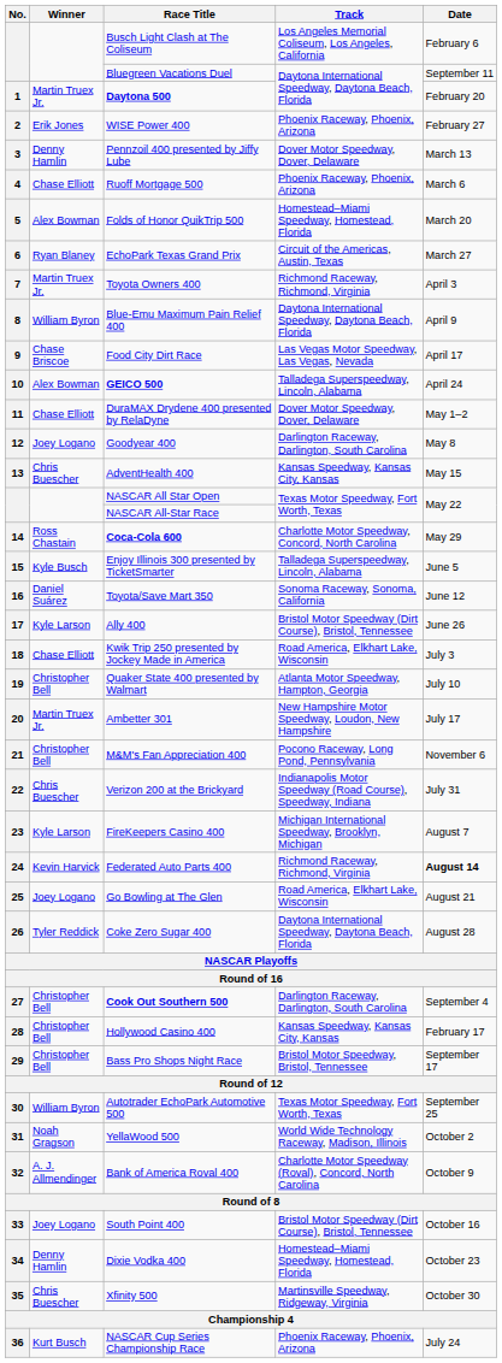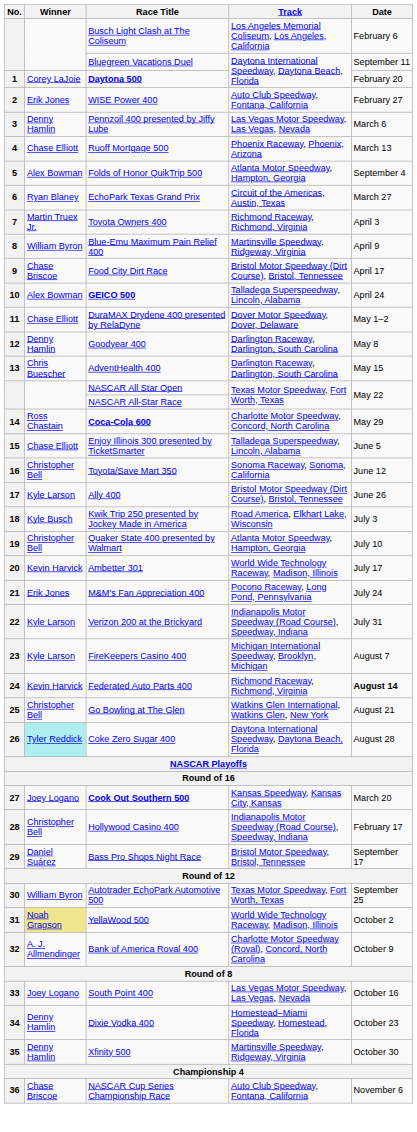Daytona 500 | Winner: Martin Truex Jr. -> Corey LaJoie
WISE Power 400 | Track: Phoenix Raceway, Phoenix, Arizona -> Auto Club Speedway, Fontana, California
Pennzoil 400 presented by Jiffy Lube | Track: Dover Motor Speedway, Dover, Delaware -> Las Vegas Motor Speedway, Las Vegas, Nevada
Pennzoil 400 presented by Jiffy Lube | Date: March 13 -> March 6
Ruoff Mortgage 500 | Date: March 6 -> March 13
Folds of Honor QuikTrip 500 | Track: Homestead–Miami Speedway, Homestead, Florida -> Atlanta Motor Speedway, Hampton, Georgia
Folds of Honor QuikTrip 500 | Date: March 20 -> September 4
Blue-Emu Maximum Pain Relief 400 | Track: Daytona International Speedway, Daytona Beach, Florida -> Martinsville Speedway, Ridgeway, Virginia
Food City Dirt Race | Track: Las Vegas Motor Speedway, Las Vegas, Nevada -> Bristol Motor Speedway (Dirt Course), Bristol, Tennessee
Goodyear 400 | Winner: Joey Logano -> Denny Hamlin
AdventHealth 400 | Track: Kansas Speedway, Kansas City, Kansas -> Darlington Raceway, Darlington, South Carolina
Enjoy Illinois 300 presented by TicketSmarter | Winner: Kyle Busch -> Chase Elliott
Toyota/Save Mart 350 | Winner: Daniel Suárez -> Christopher Bell
Kwik Trip 250 presented by Jockey Made in America | Winner: Chase Elliott -> Kyle Busch
Ambetter 301 | Winner: Martin Truex Jr. -> Kevin Harvick
Ambetter 301 | Track: New Hampshire Motor Speedway, Loudon, New Hampshire -> World Wide Technology Raceway, Madison, Illinois
M&M's Fan Appreciation 400 | Winner: Christopher Bell -> Erik Jones
M&M's Fan Appreciation 400 | Date: November 6 -> July 24
Verizon 200 at the Brickyard | Winner: Chris Buescher -> Kyle Larson
Go Bowling at The Glen | Winner: Joey Logano -> Christopher Bell
Go Bowling at The Glen | Track: Road America, Elkhart Lake, Wisconsin -> Watkins Glen International, Watkins Glen, New York
Coke Zero Sugar 400 | Winner: no background -> paleturquoise background
Cook Out Southern 500 | Winner: Christopher Bell -> Joey Logano
Cook Out Southern 500 | Track: Darlington Raceway, Darlington, South Carolina -> Kansas Speedway, Kansas City, Kansas
Cook Out Southern 500 | Date: September 4 -> March 20
Hollywood Casino 400 | Track: Kansas Speedway, Kansas City, Kansas -> Indianapolis Motor Speedway (Road Course), Speedway, Indiana
Bass Pro Shops Night Race | Winner: Christopher Bell -> Daniel Suárez
YellaWood 500 | Winner: no background -> khaki background
South Point 400 | Track: Bristol Motor Speedway (Dirt Course), Bristol, Tennessee -> Las Vegas Motor Speedway, Las Vegas, Nevada
Xfinity 500 | Winner: Chris Buescher -> Denny Hamlin
NASCAR Cup Series Championship Race | Winner: Kurt Busch -> Chase Briscoe
NASCAR Cup Series Championship Race | Track: Phoenix Raceway, Phoenix, Arizona -> Auto Club Speedway, Fontana, California
NASCAR Cup Series Championship Race | Date: July 24 -> November 6
